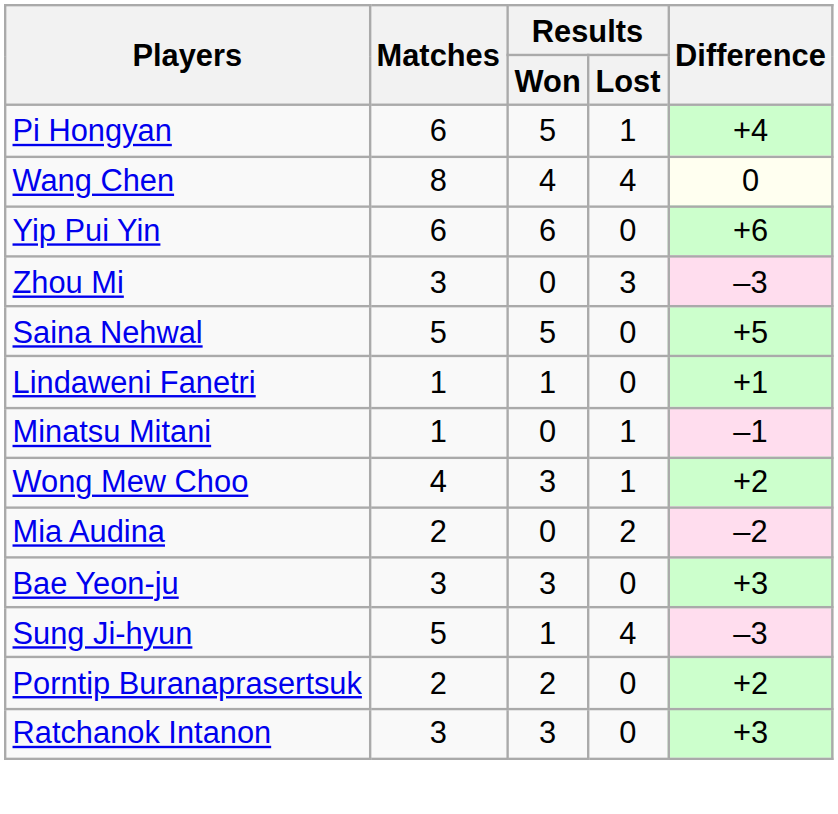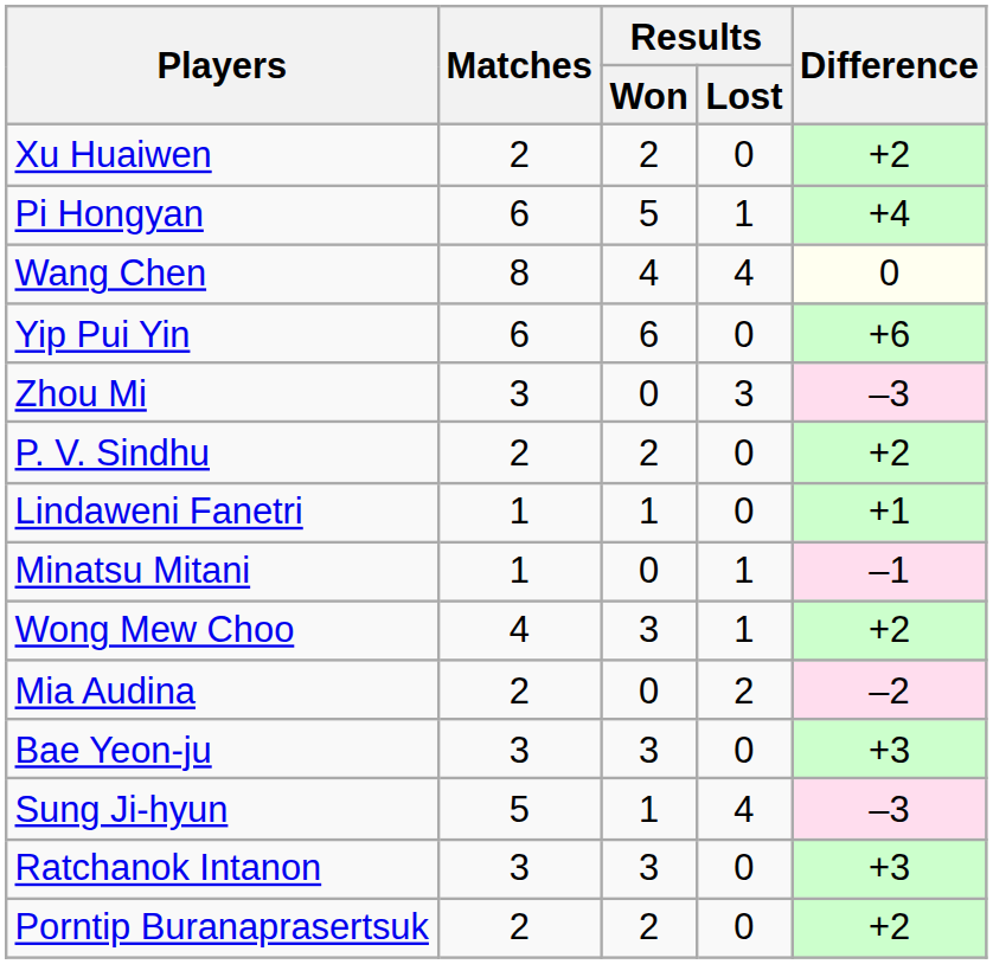+ row: Xu Huaiwen | 2 | 2 | 0 | +2
- row: Saina Nehwal | 5 | 5 | 0 | +5
+ row: P. V. Sindhu | 2 | 2 | 0 | +2
rows swapped: Porntip Buranaprasertsuk <-> Ratchanok Intanon
